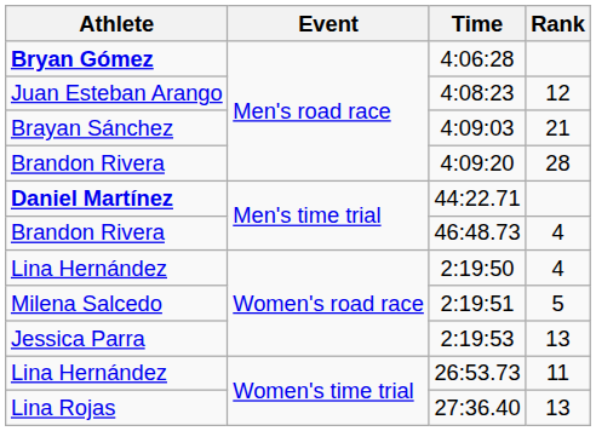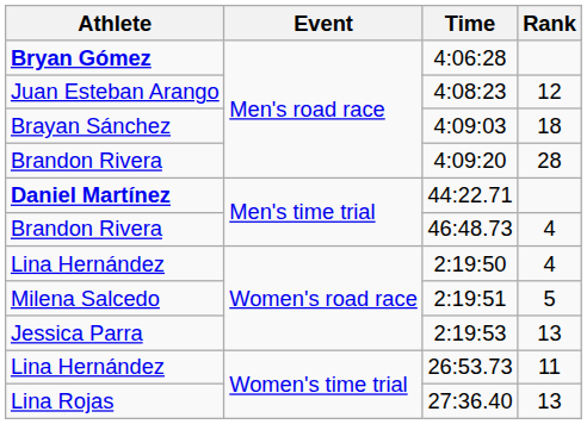4:09:03 | Rank: 21 -> 18
